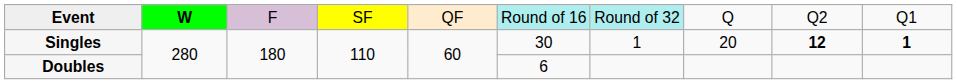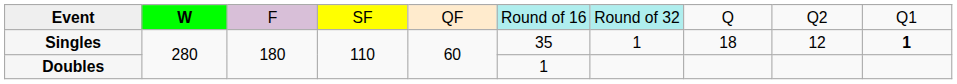Singles | column 6: 30 -> 35
Singles | column 8: 20 -> 18
Singles | column 9: bold -> normal
Doubles | column 6: 6 -> 1
